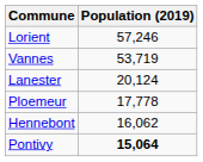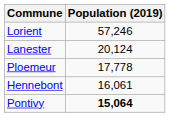- row: Vannes | 53,719
Hennebont | Population (2019): 16,062 -> 16,061
